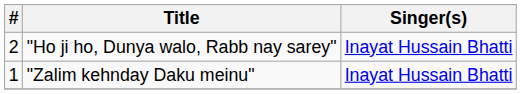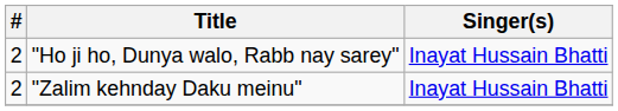"Zalim kehnday Daku meinu" | #: 1 -> 2
